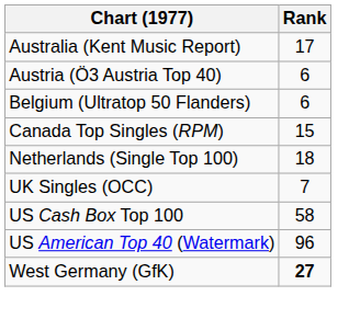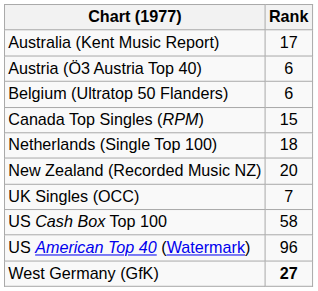+ row: New Zealand (Recorded Music NZ) | 20
